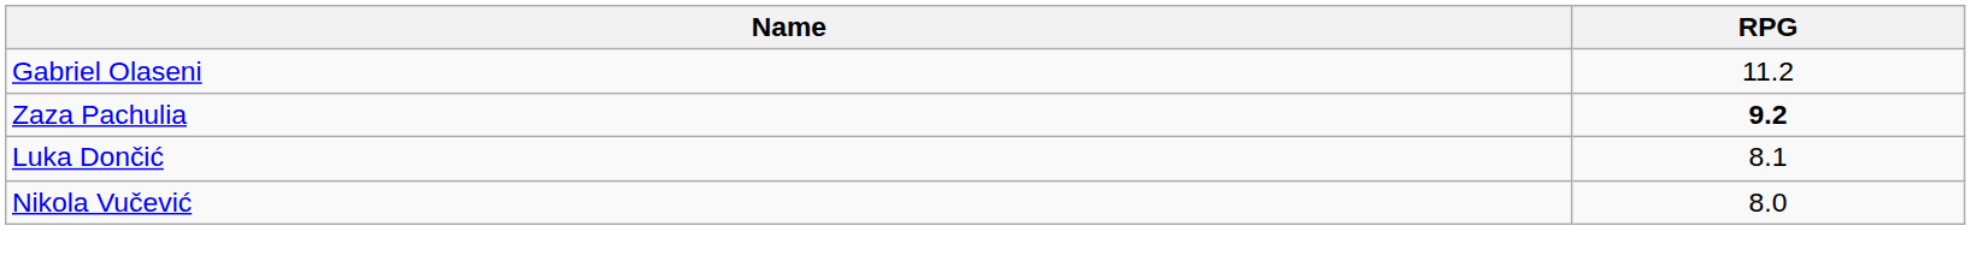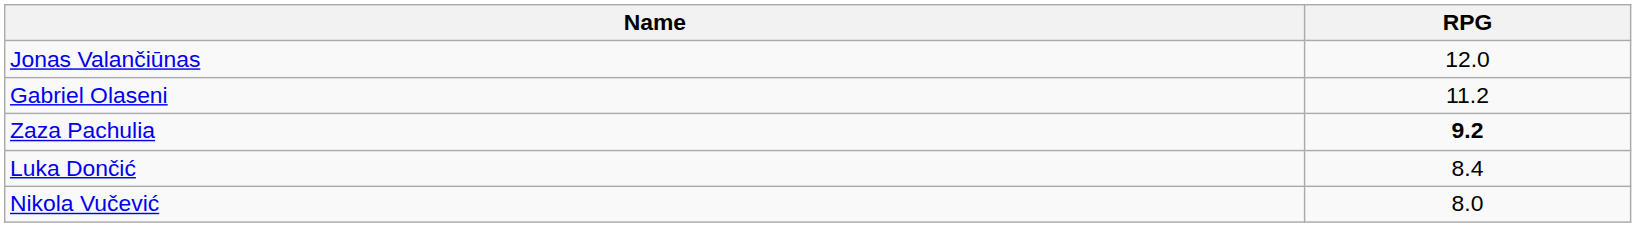+ row: Jonas Valančiūnas | 12.0
Luka Dončić | RPG: 8.1 -> 8.4
